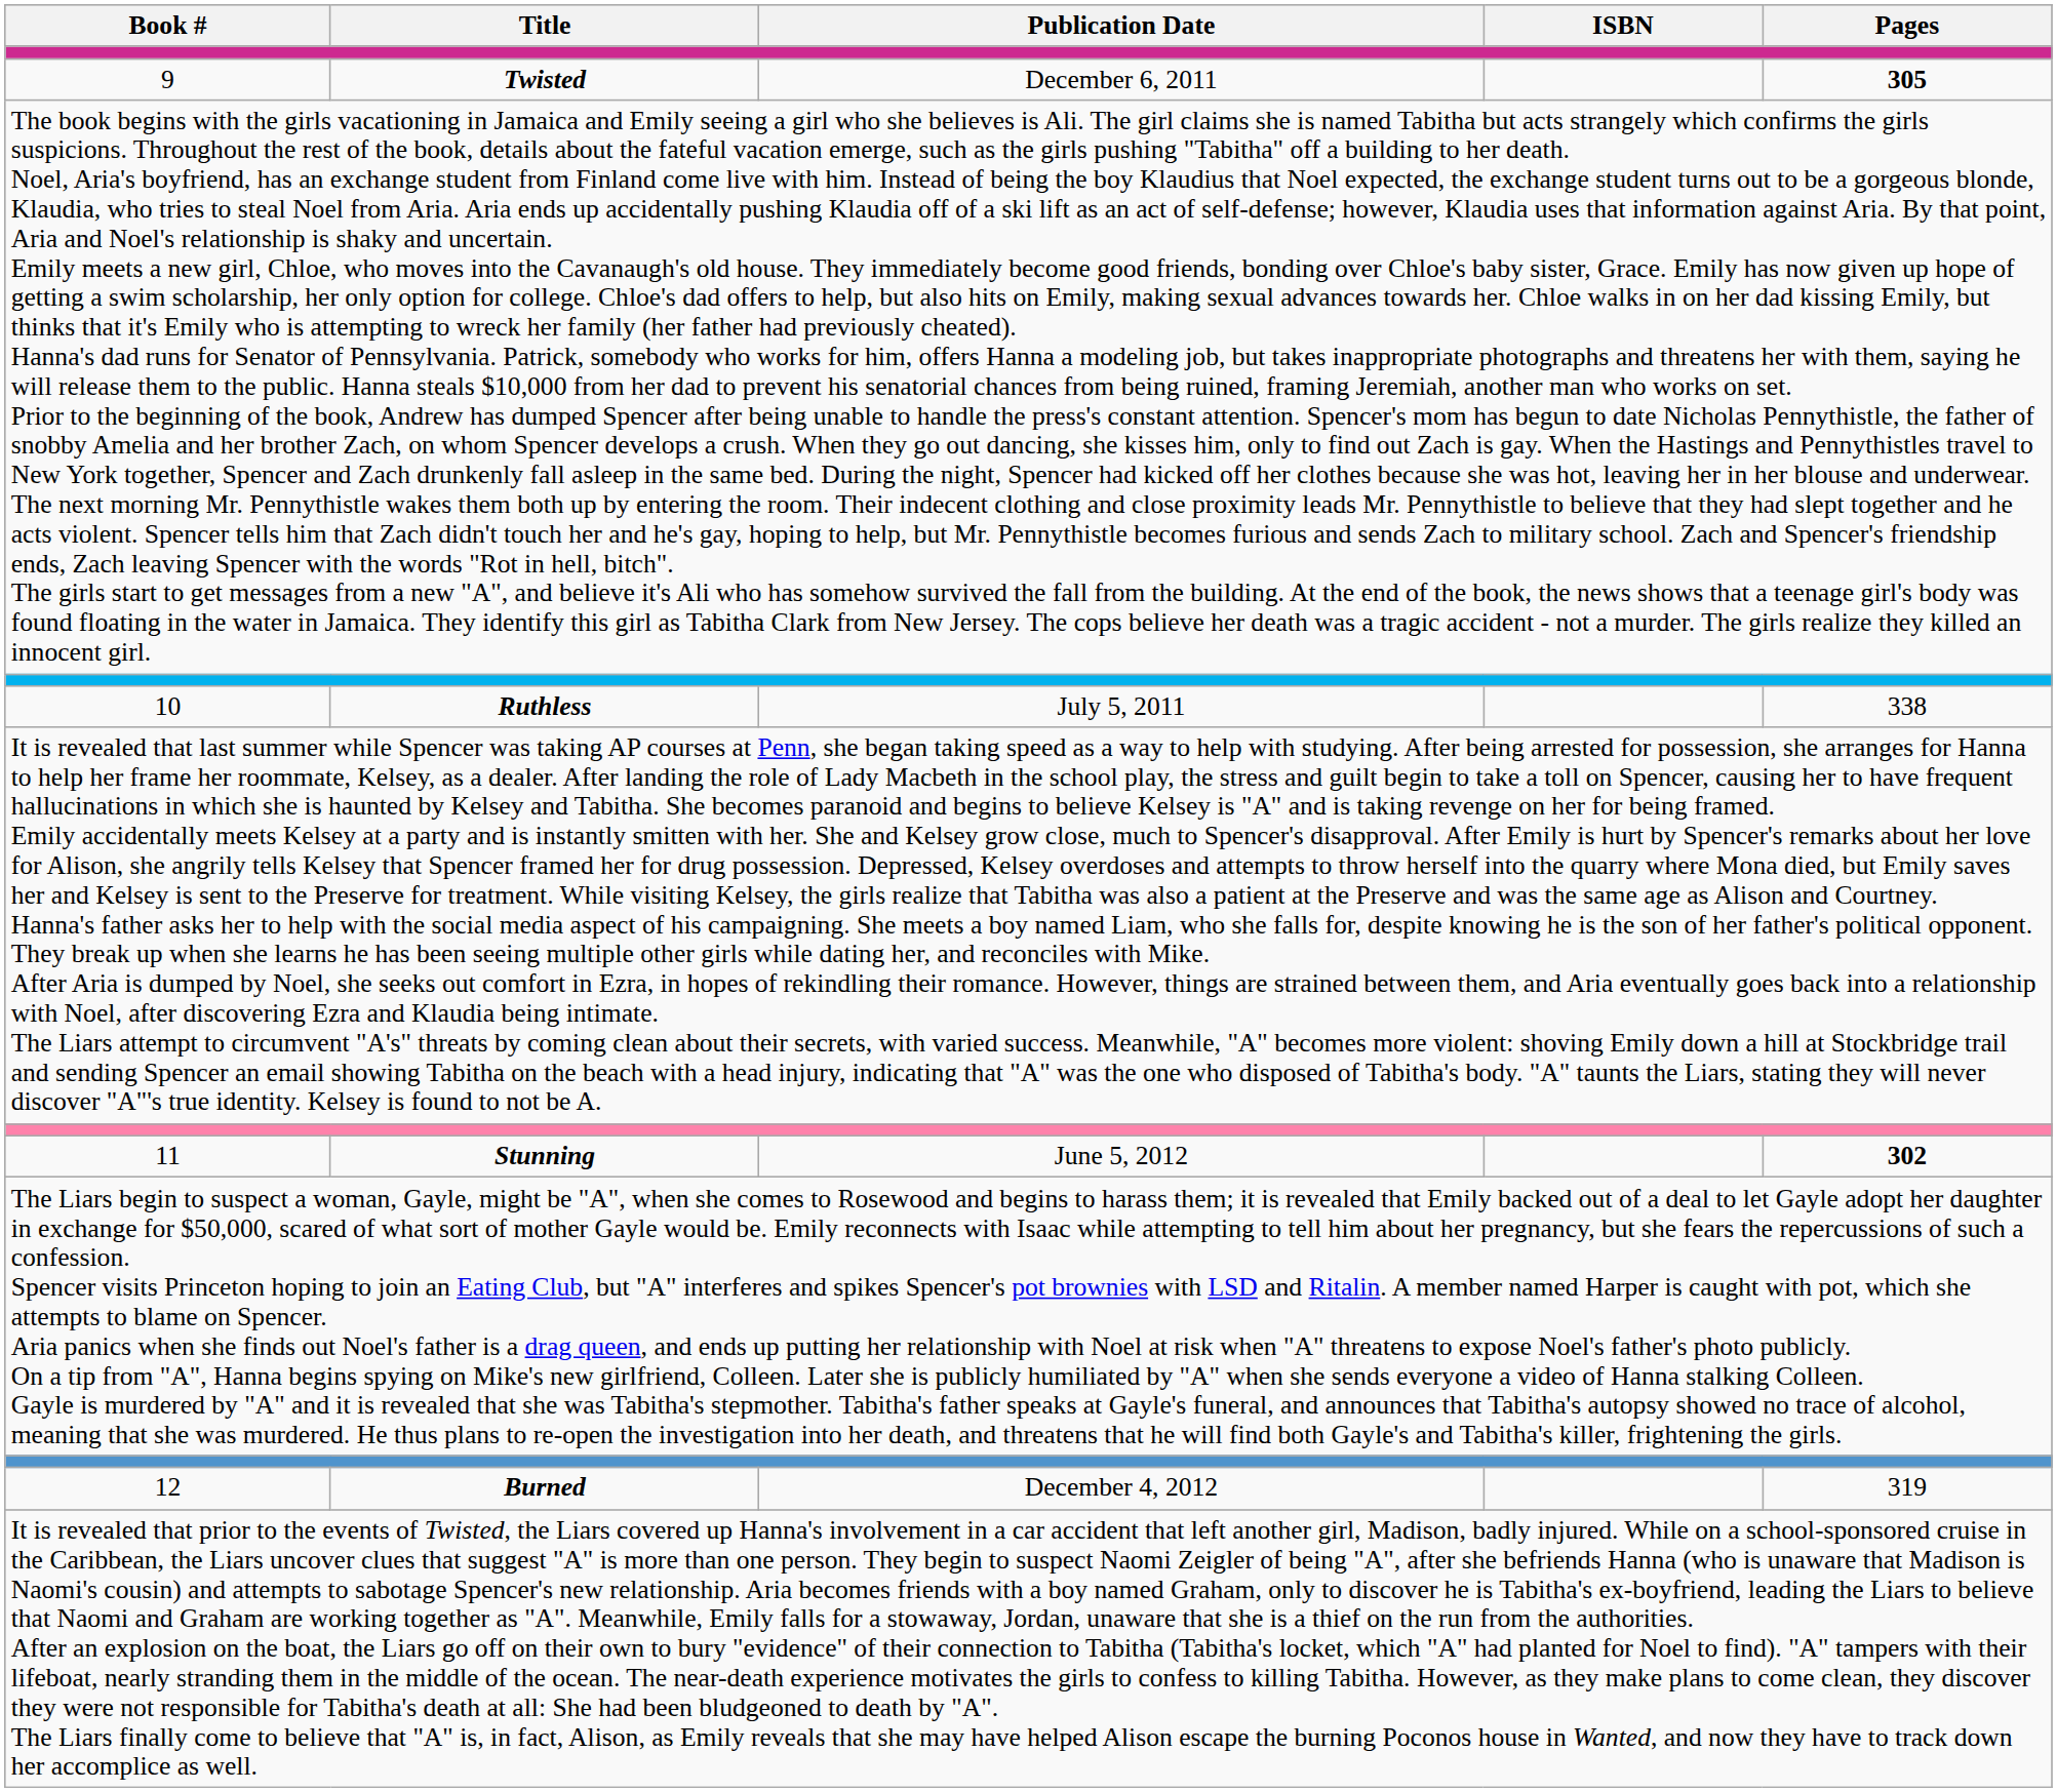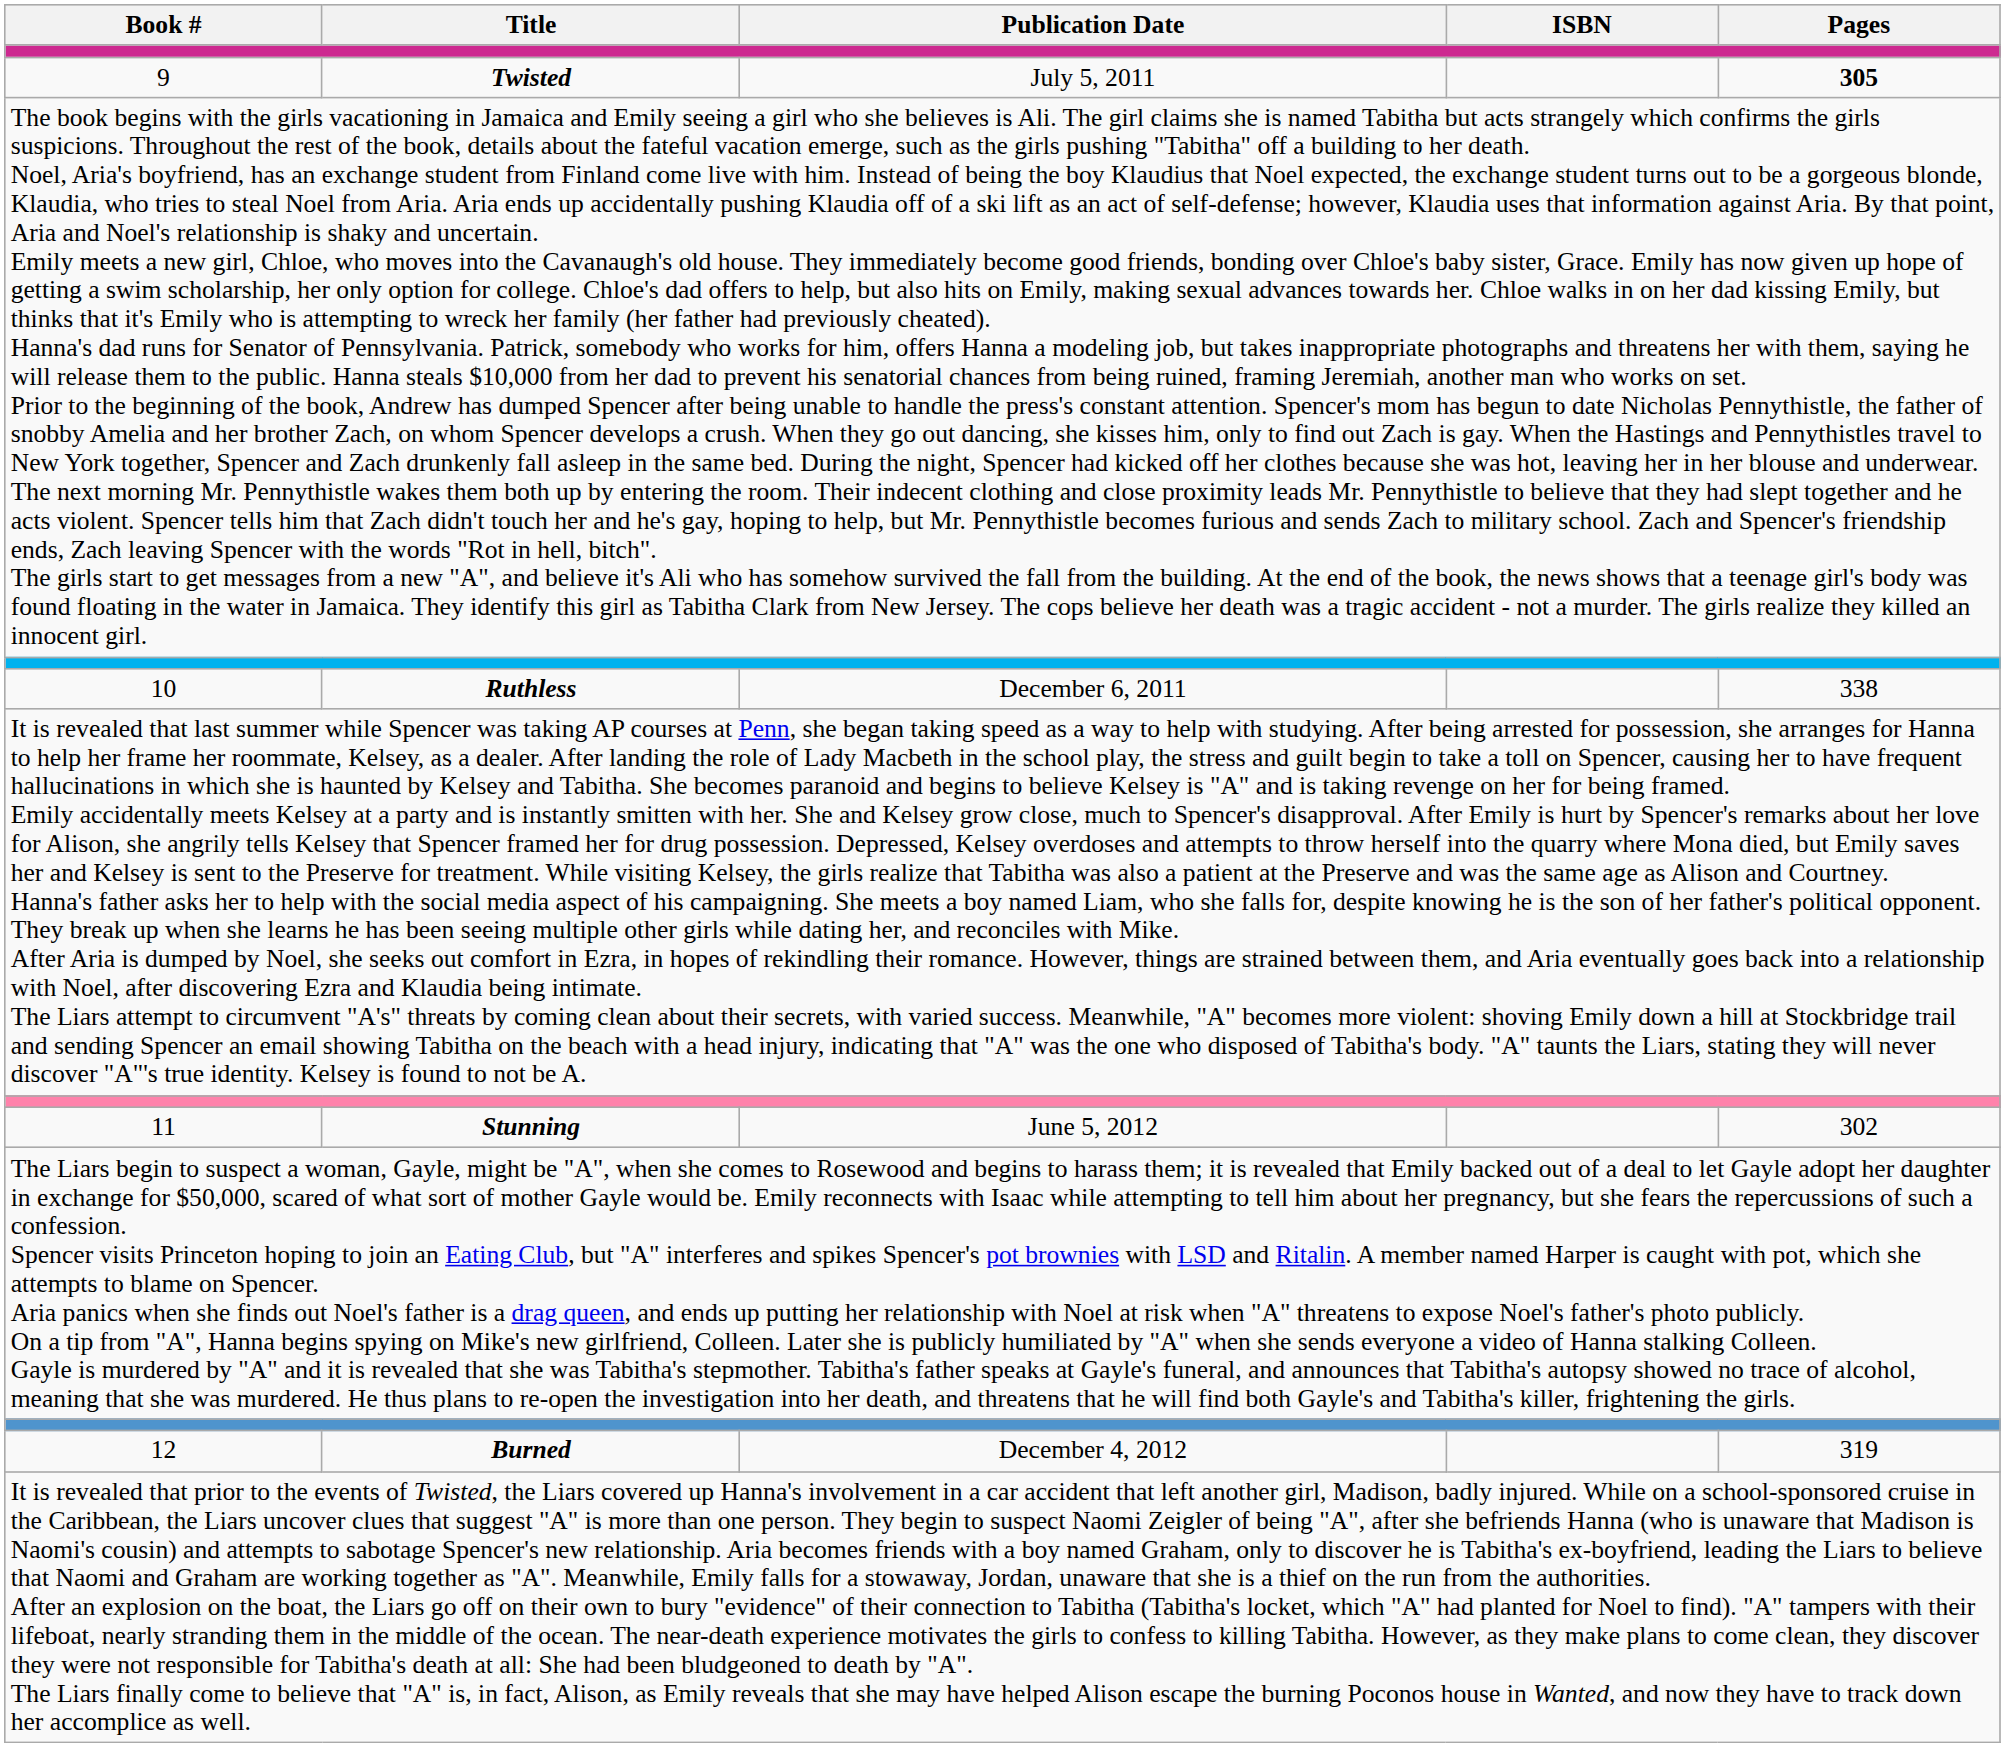9 | Publication Date: December 6, 2011 -> July 5, 2011
10 | Publication Date: July 5, 2011 -> December 6, 2011
11 | Pages: bold -> normal
